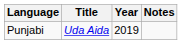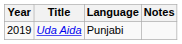columns swapped: Year <-> Language
